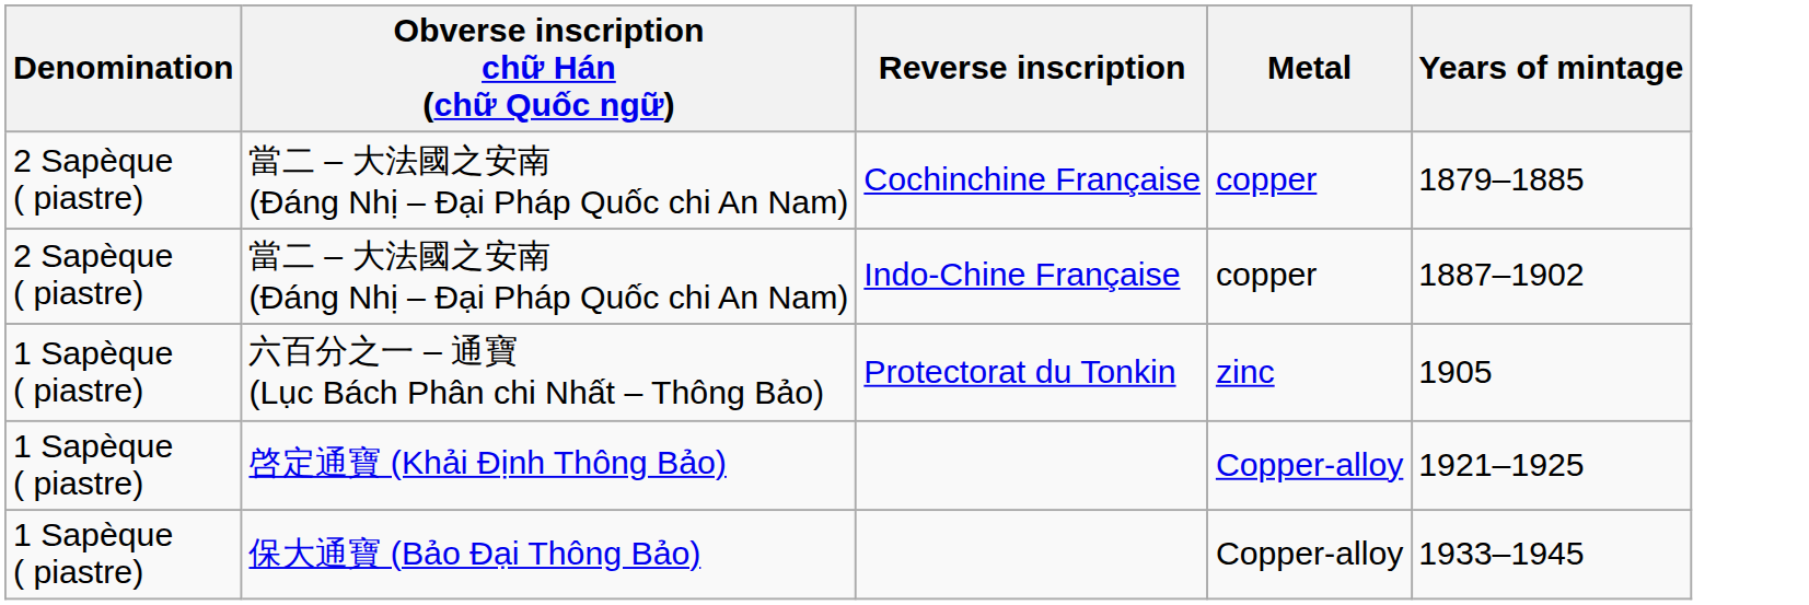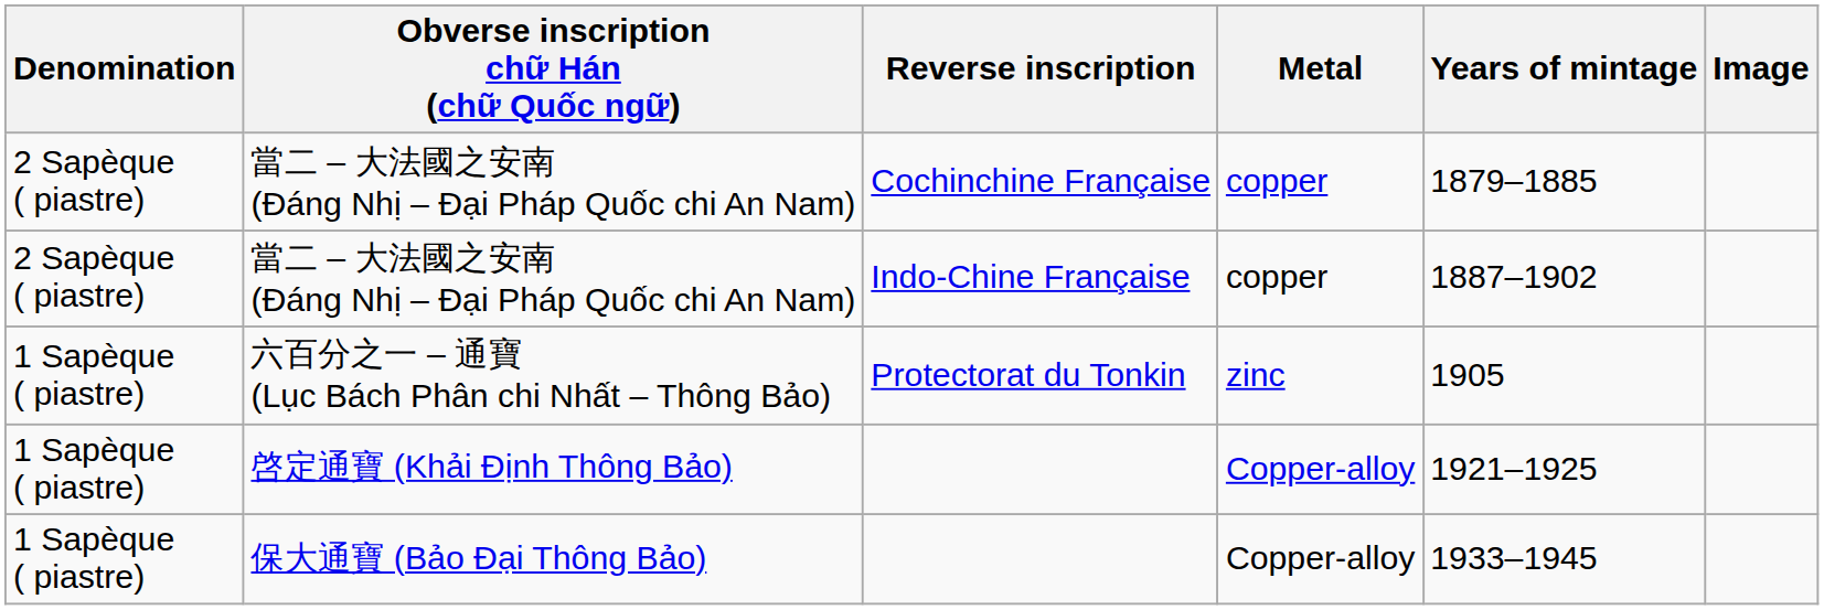+ column: Image
